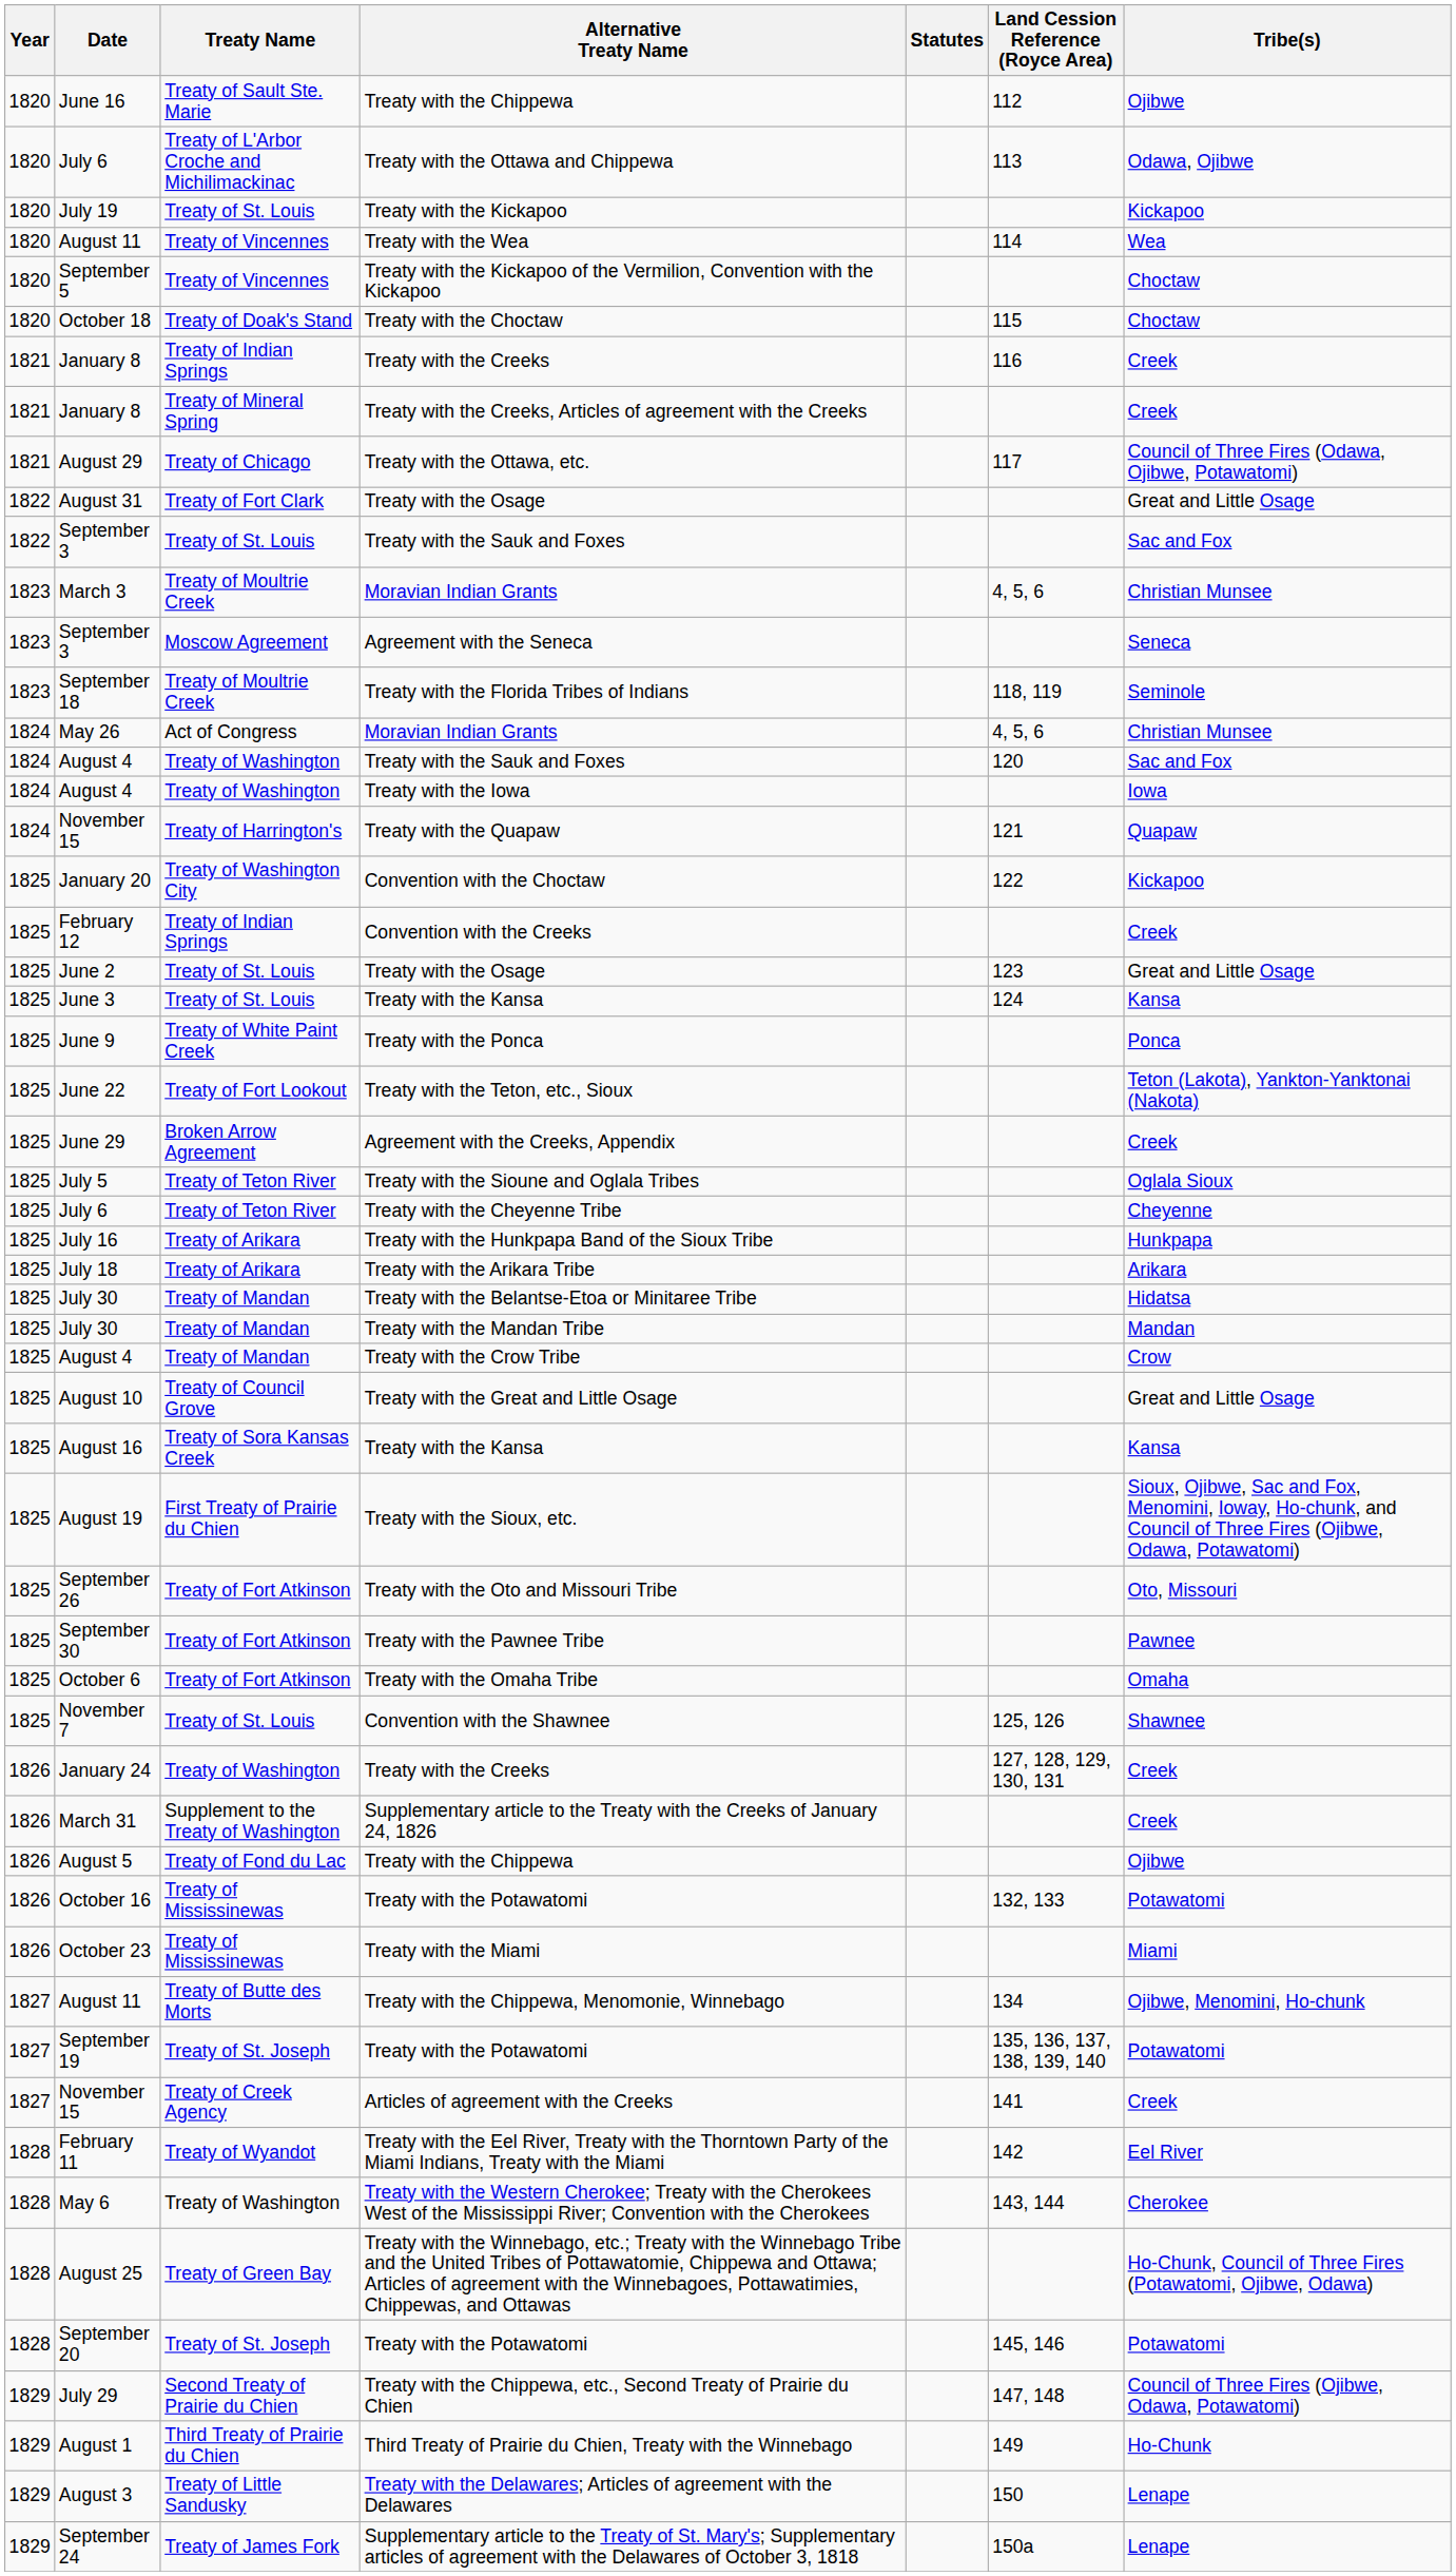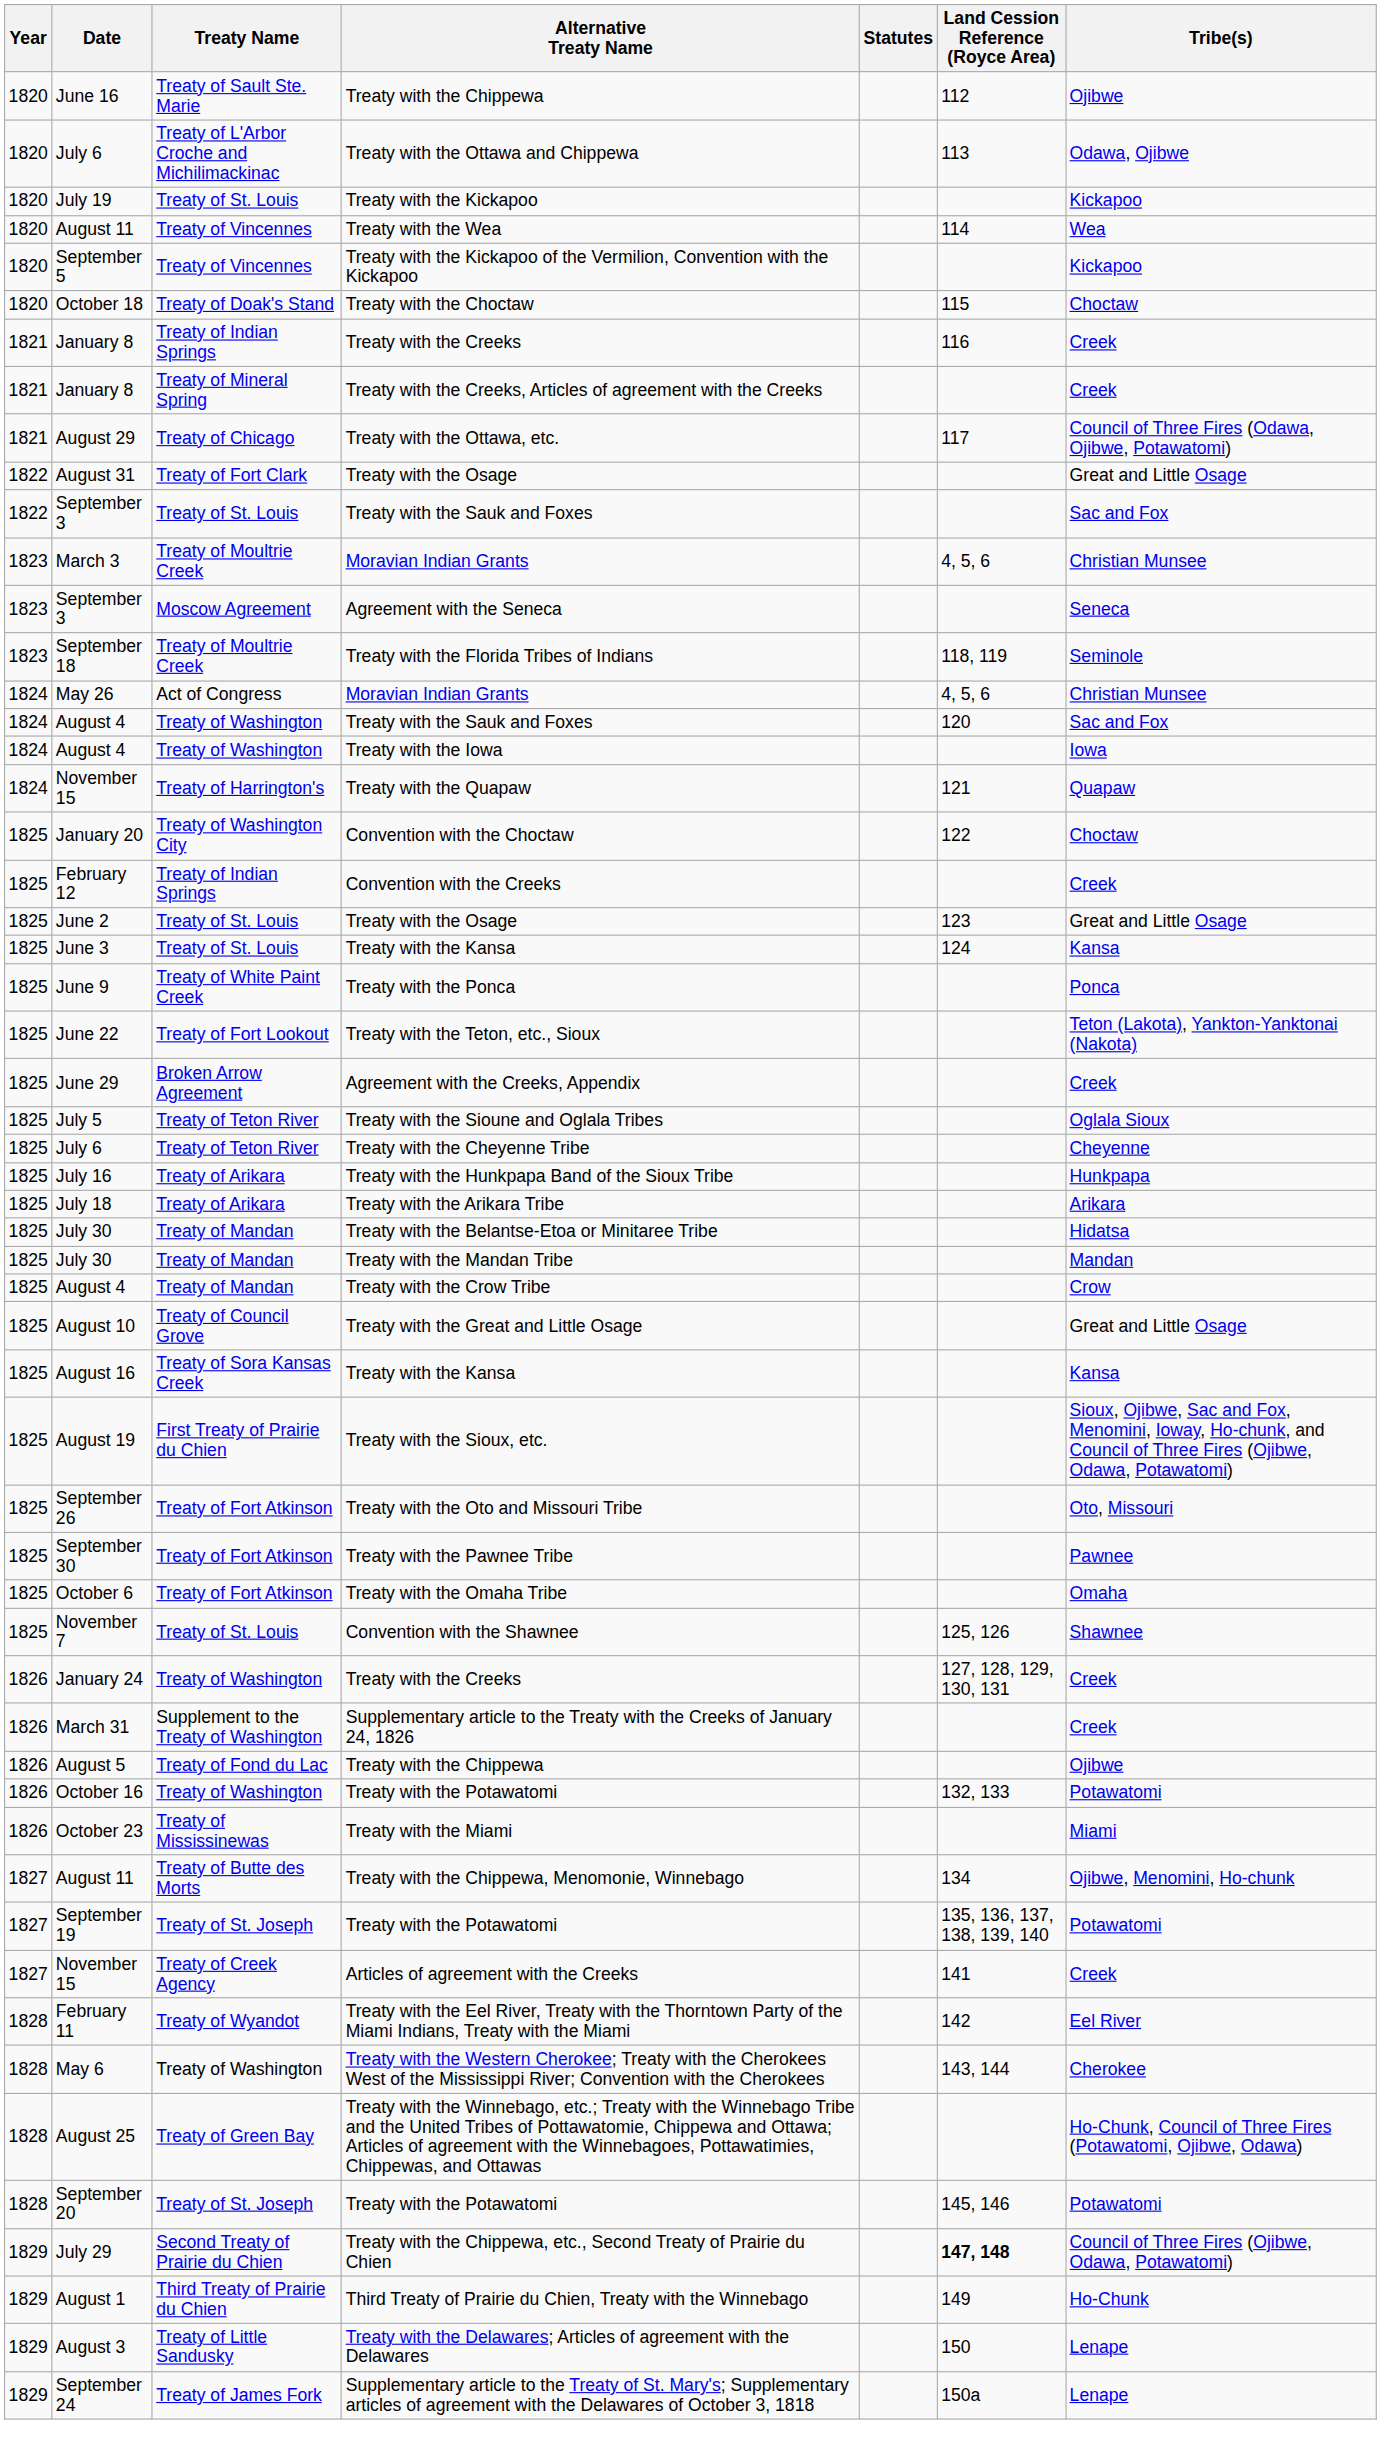September 5 | Tribe(s): Choctaw -> Kickapoo
January 20 | Tribe(s): Kickapoo -> Choctaw
October 16 | Treaty Name: Treaty of Mississinewas -> Treaty of Washington
July 29 | Land Cession Reference (Royce Area): normal -> bold
